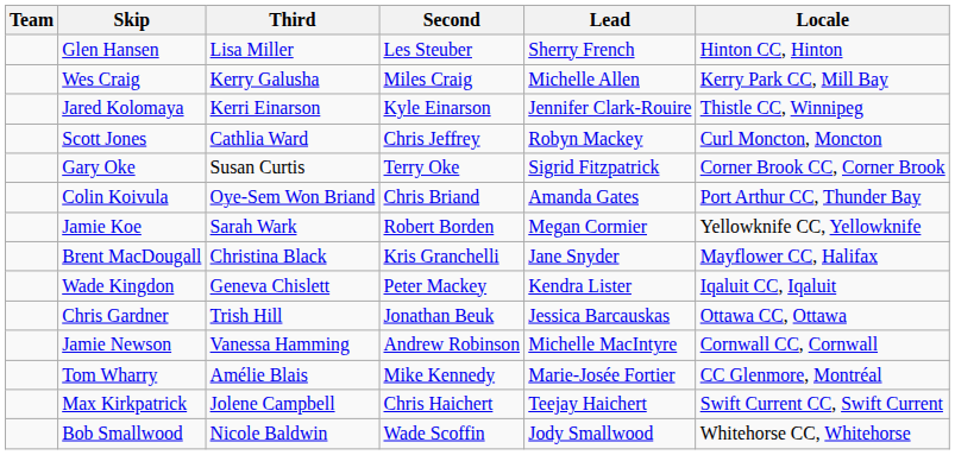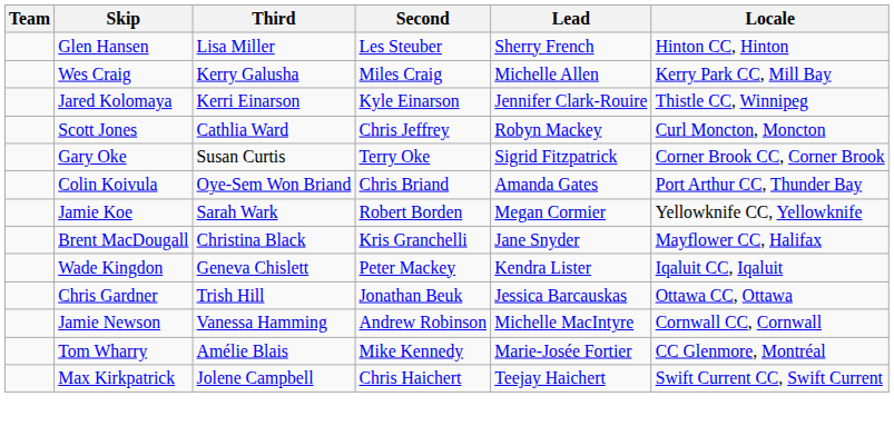- row: Bob Smallwood | Nicole Baldwin | Wade Scoffin | Jody Smallwood | Whitehorse CC, Whitehorse
